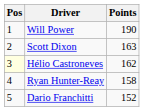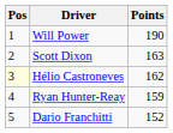Ryan Hunter-Reay | Points: 158 -> 159
